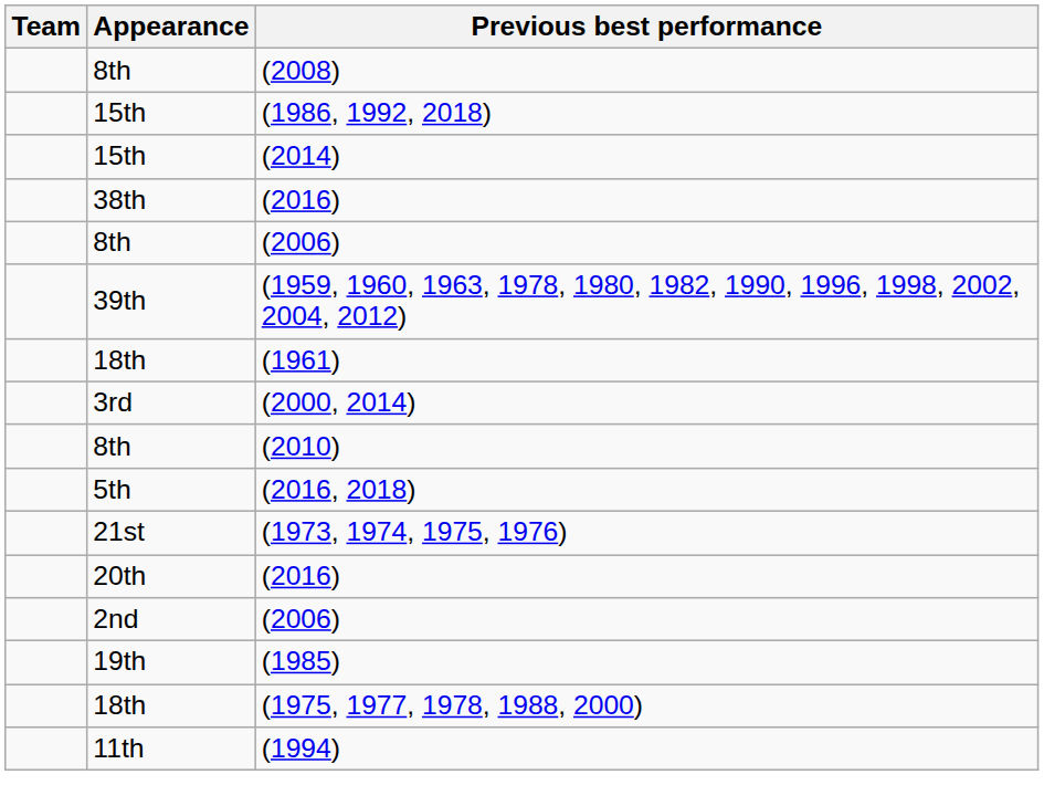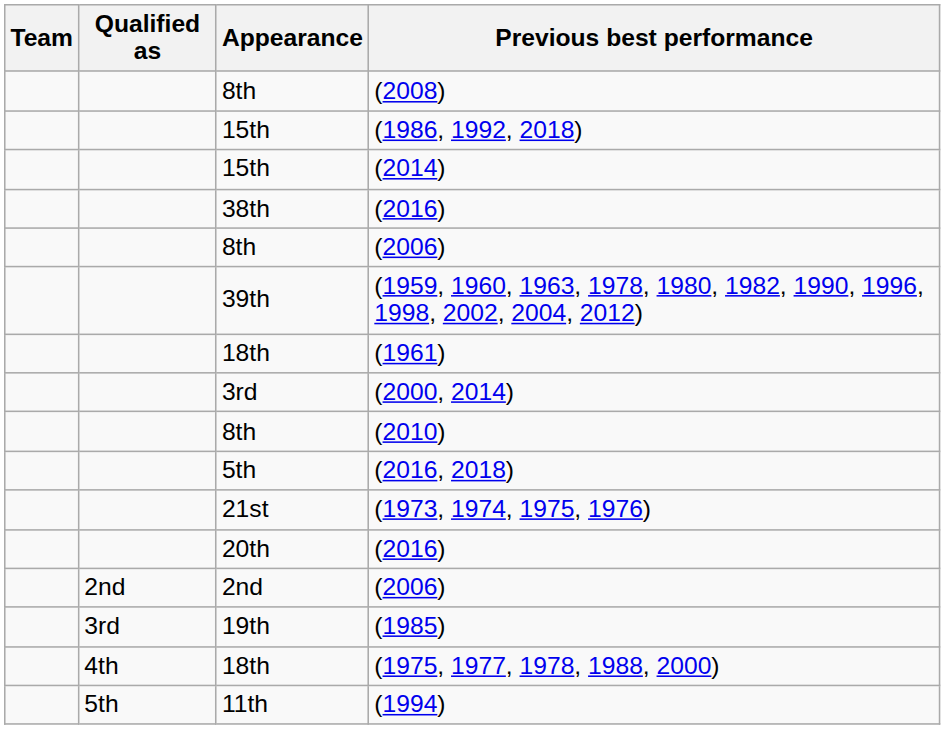+ column: Qualified as | 2nd | 3rd | 4th | 5th
